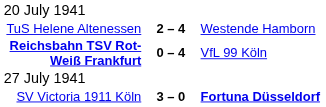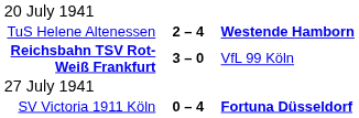TuS Helene Altenessen | column 3: normal -> bold
Reichsbahn TSV Rot-Weiß Frankfurt | column 2: 0 – 4 -> 3 – 0
SV Victoria 1911 Köln | column 2: 3 – 0 -> 0 – 4
